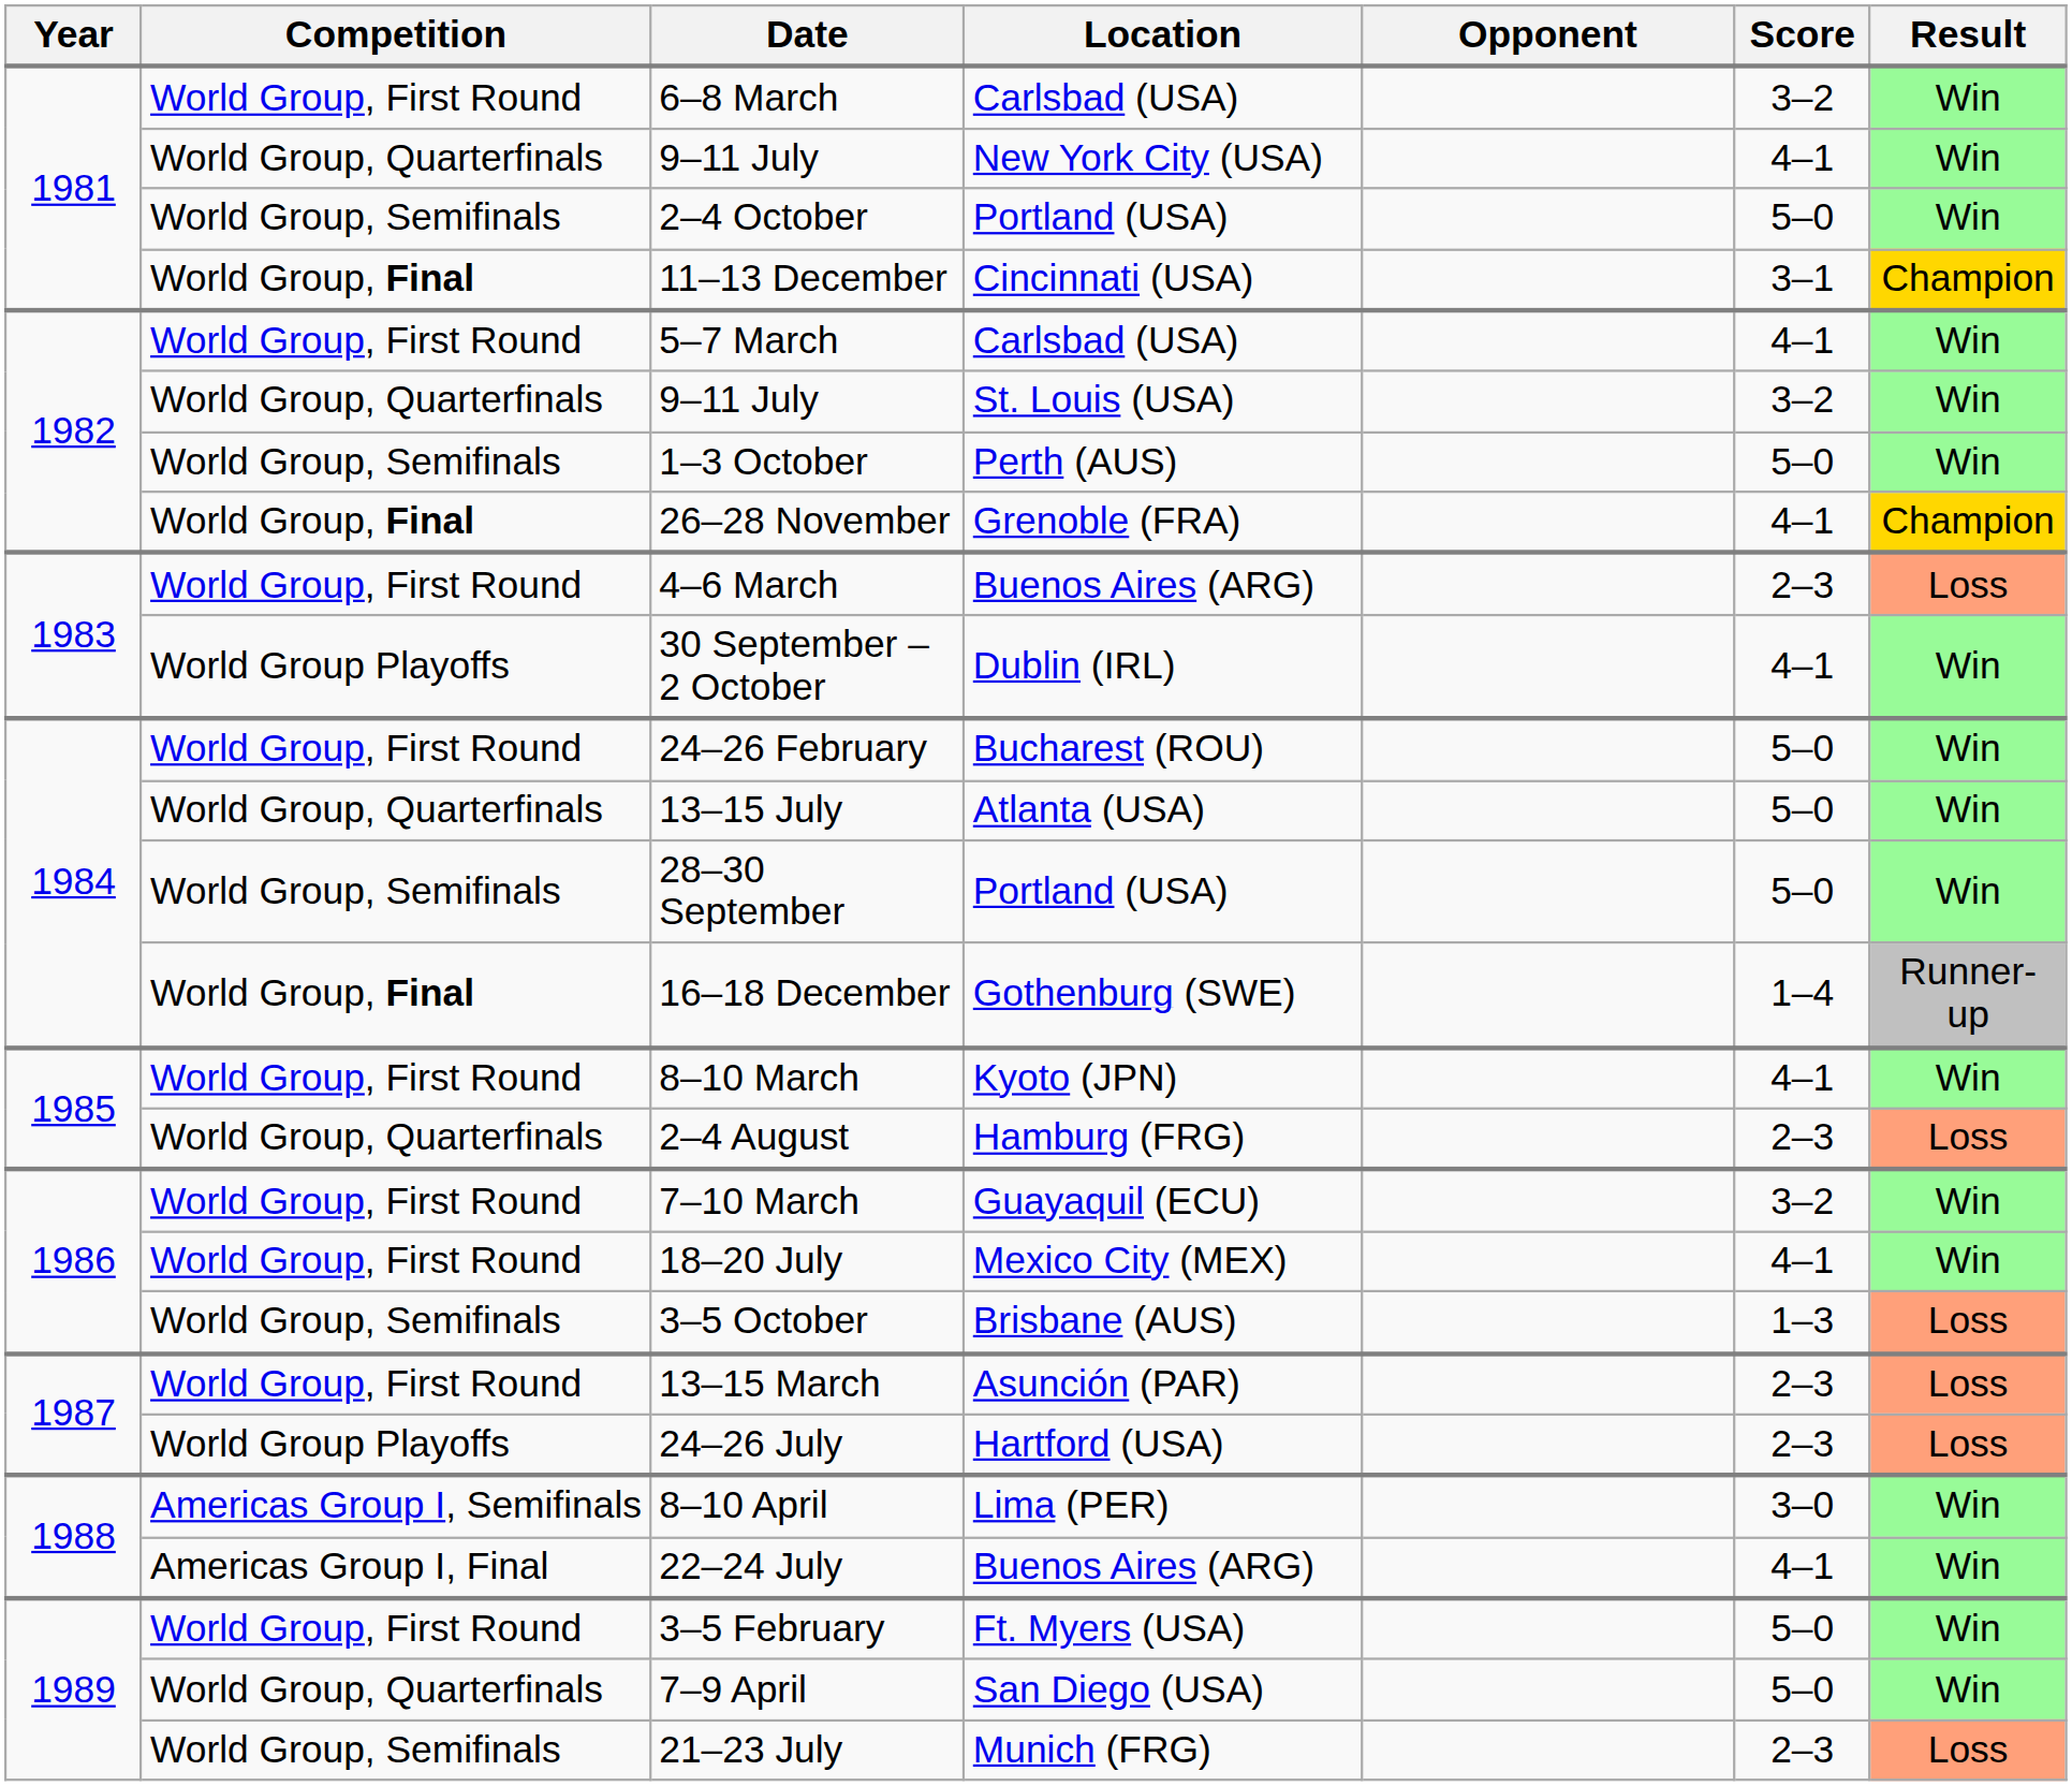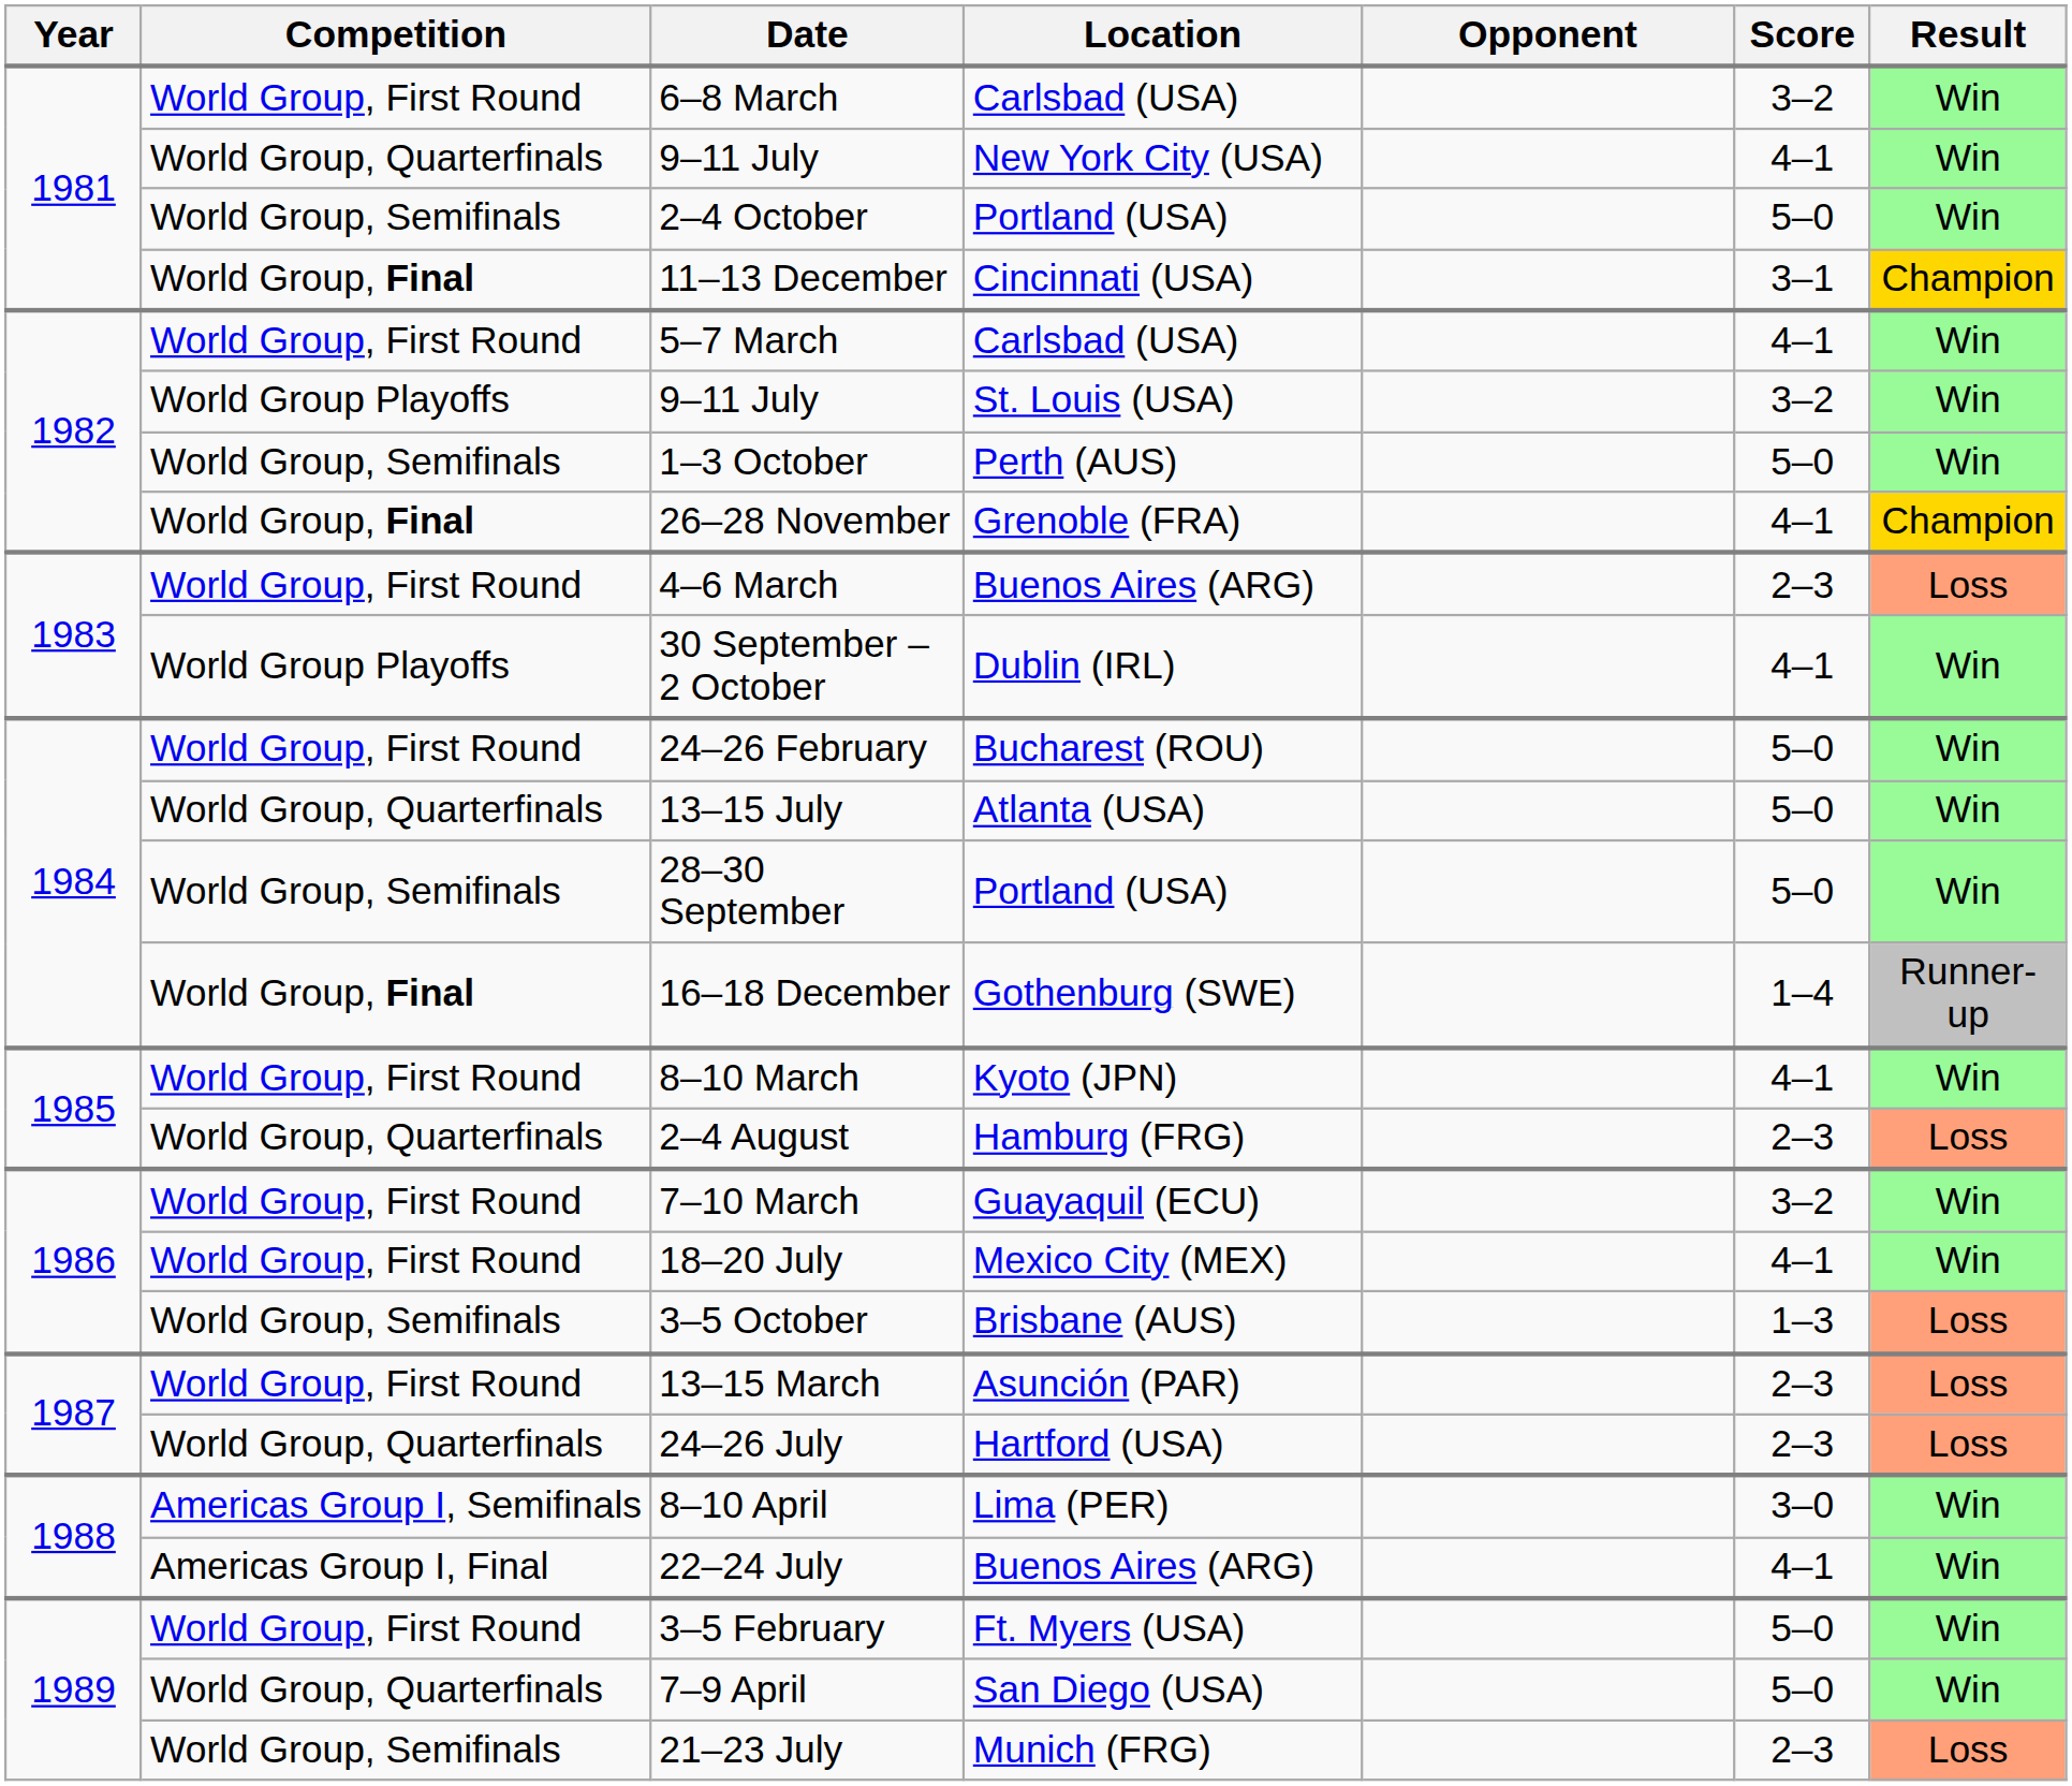9–11 July / St. Louis (USA) | Competition: World Group, Quarterfinals -> World Group Playoffs
24–26 July | Competition: World Group Playoffs -> World Group, Quarterfinals
